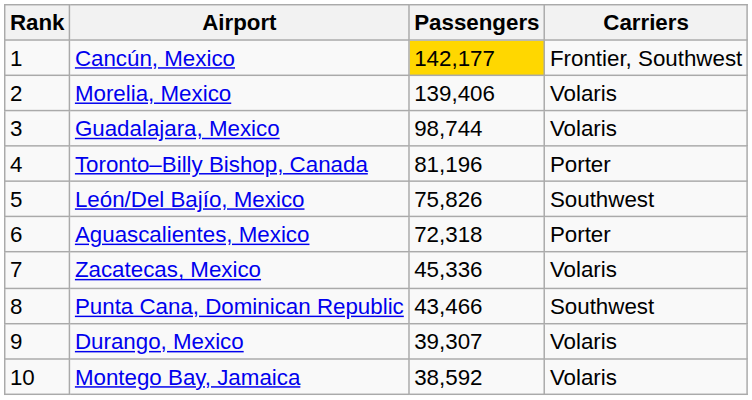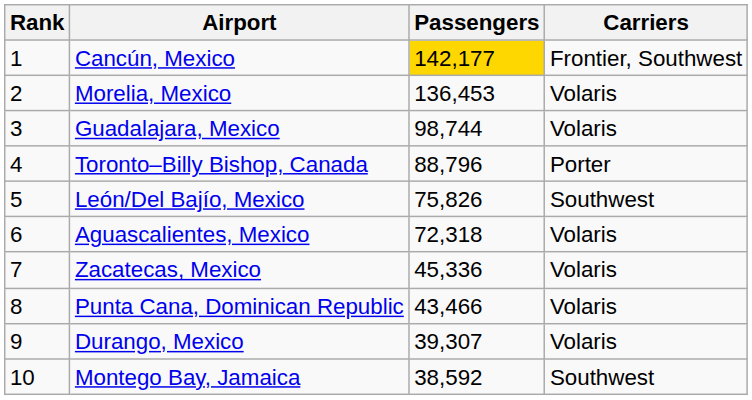Morelia, Mexico | Passengers: 139,406 -> 136,453
Toronto–Billy Bishop, Canada | Passengers: 81,196 -> 88,796
Aguascalientes, Mexico | Carriers: Porter -> Volaris
Punta Cana, Dominican Republic | Carriers: Southwest -> Volaris
Montego Bay, Jamaica | Carriers: Volaris -> Southwest
